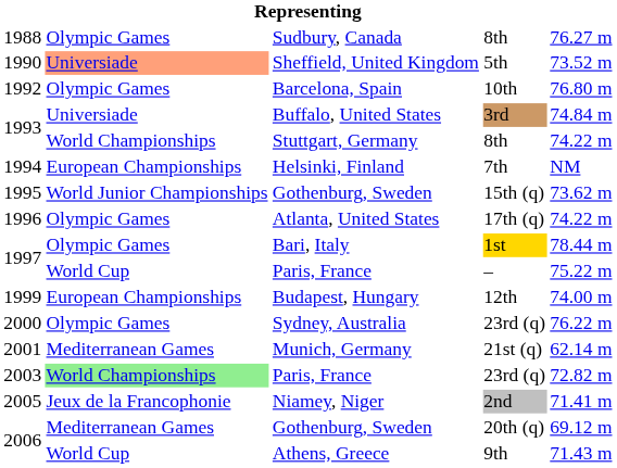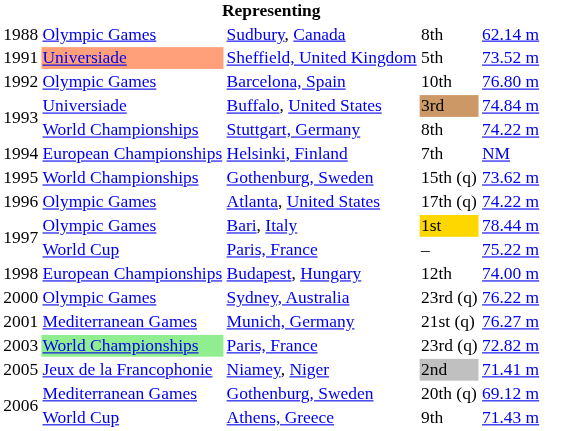Sudbury, Canada | column 5: 76.27 m -> 62.14 m
Sheffield, United Kingdom | column 1: 1990 -> 1991
Gothenburg, Sweden / 15th (q) | column 2: World Junior Championships -> World Championships
Budapest, Hungary | column 1: 1999 -> 1998
Munich, Germany | column 5: 62.14 m -> 76.27 m
